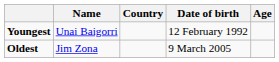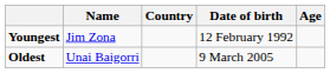Youngest | Name: Unai Baigorri -> Jim Zona
Oldest | Name: Jim Zona -> Unai Baigorri
